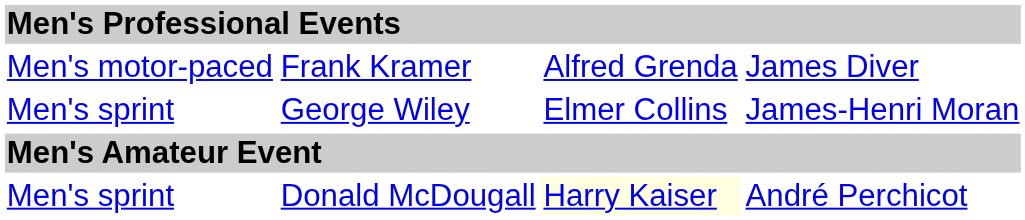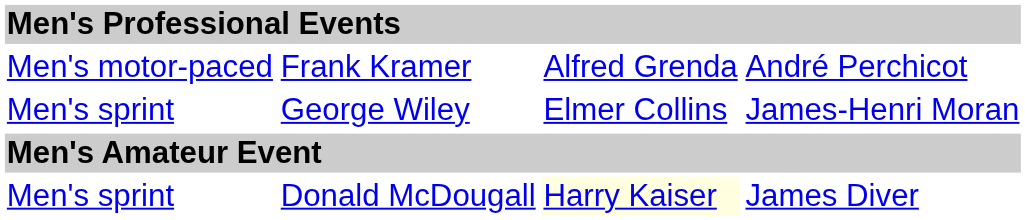Frank Kramer | column 4: James Diver -> André Perchicot
Donald McDougall | column 4: André Perchicot -> James Diver
